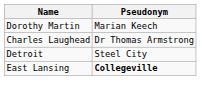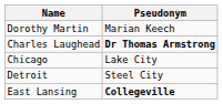Charles Laughead | Pseudonym: normal -> bold
+ row: Chicago | Lake City
